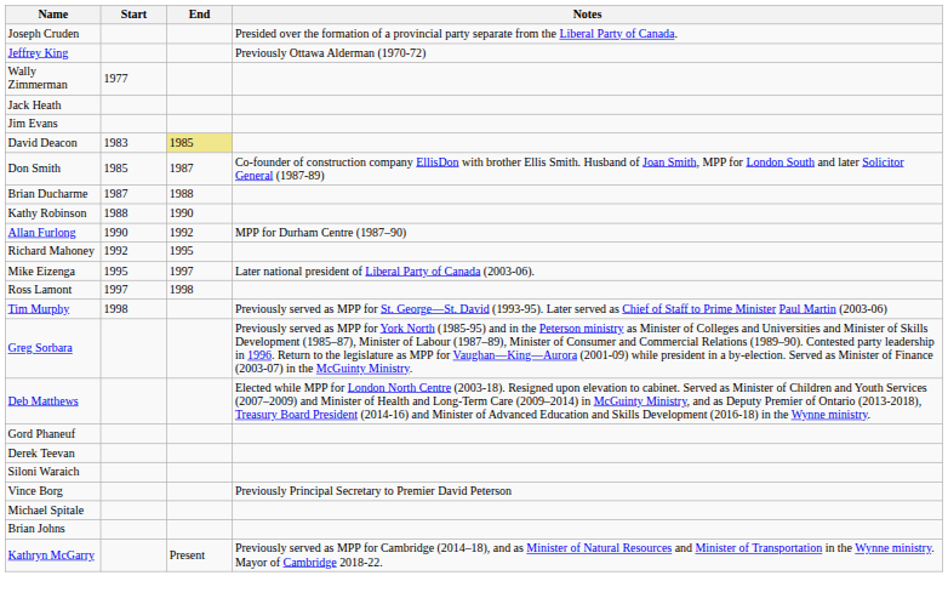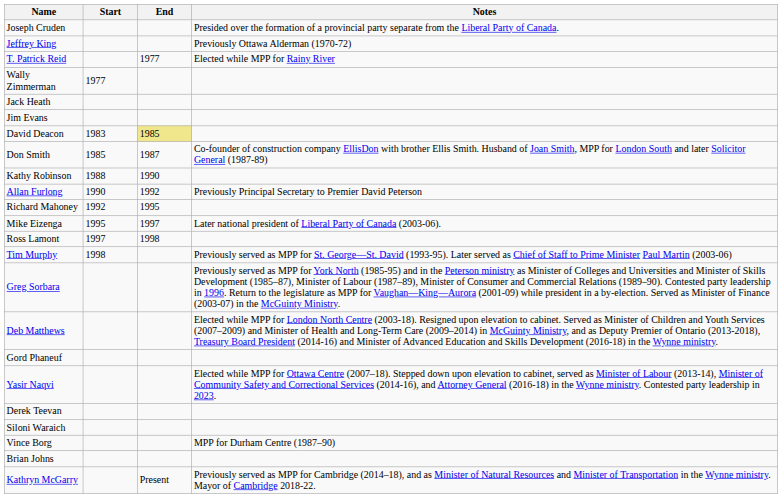+ row: T. Patrick Reid | 1977 | Elected while MPP for Rainy River
- row: Brian Ducharme | 1987 | 1988
Allan Furlong | Notes: MPP for Durham Centre (1987–90) -> Previously Principal Secretary to Premier David Peterson
+ row: Yasir Naqvi | Elected while MPP for Ottawa Centre (2007–18). Stepped down upon elevation to cabinet, served as Minister of Labour (2013-14), Minister of Community Safety and Correctional Services (2014-16), and Attorney General (2016-18) in the Wynne ministry. Contested party leadership in 2023.
Vince Borg | Notes: Previously Principal Secretary to Premier David Peterson -> MPP for Durham Centre (1987–90)
- row: Michael Spitale
